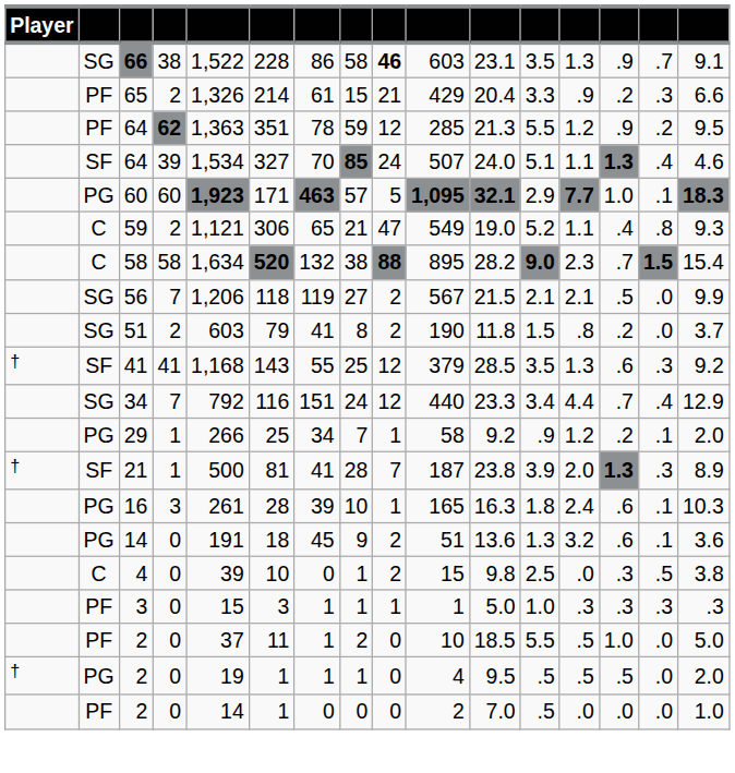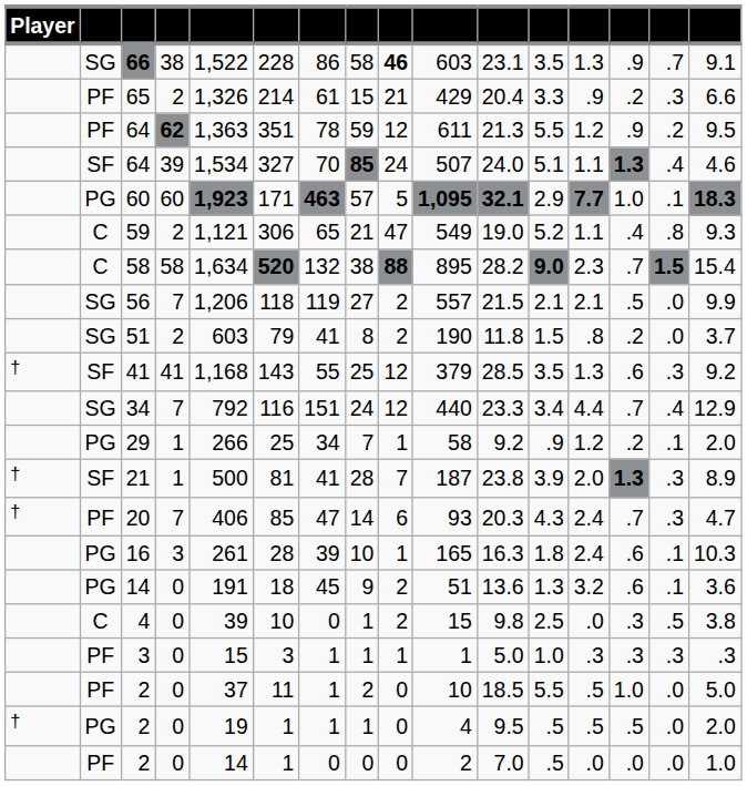PF / 64 | column 10: 285 -> 611
56 | column 10: 567 -> 557
+ row: † | PF | 20 | 7 | 406 | 85 | 47 | 14 | 6 | 93 | 20.3 | 4.3 | 2.4 | .7 | .3 | 4.7
